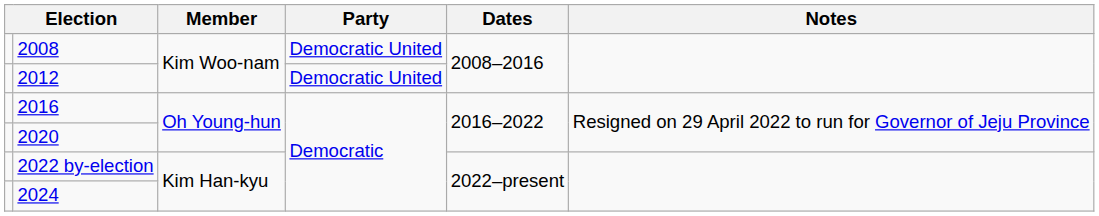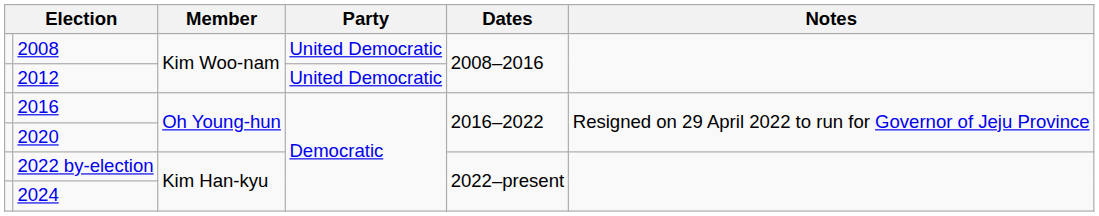2008 | Party: Democratic United -> United Democratic
2012 | Party: Democratic United -> United Democratic
